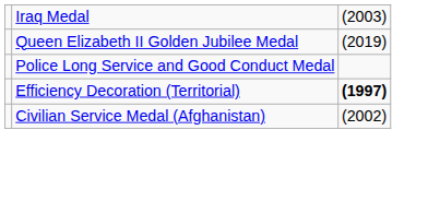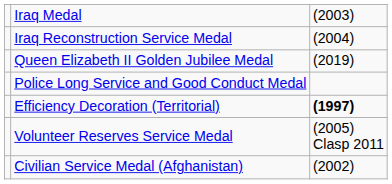+ row: Iraq Reconstruction Service Medal | (2004)
+ row: Volunteer Reserves Service Medal | (2005) Clasp 2011
